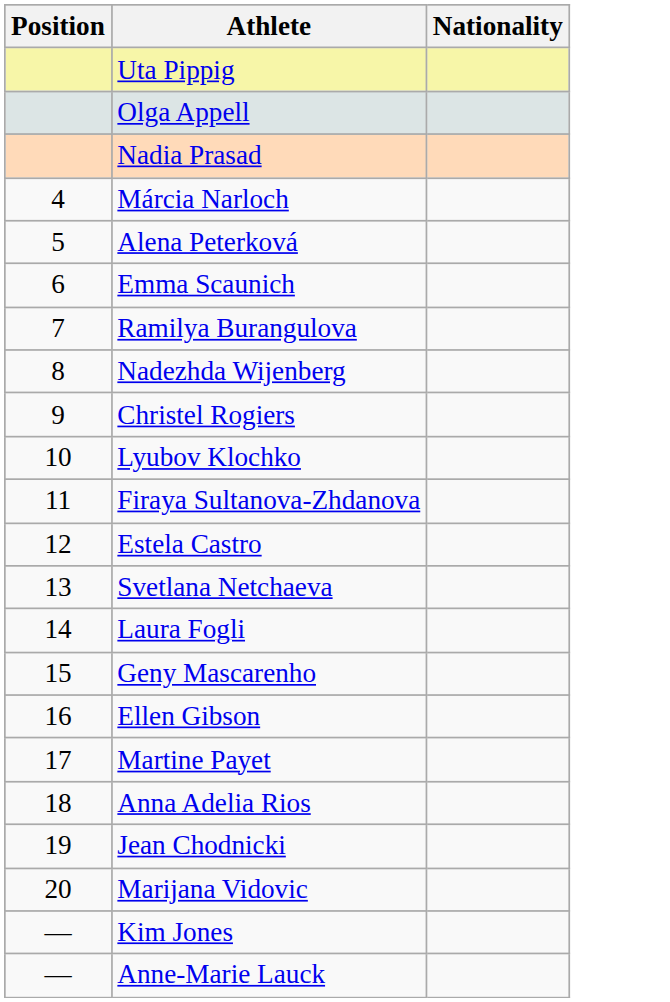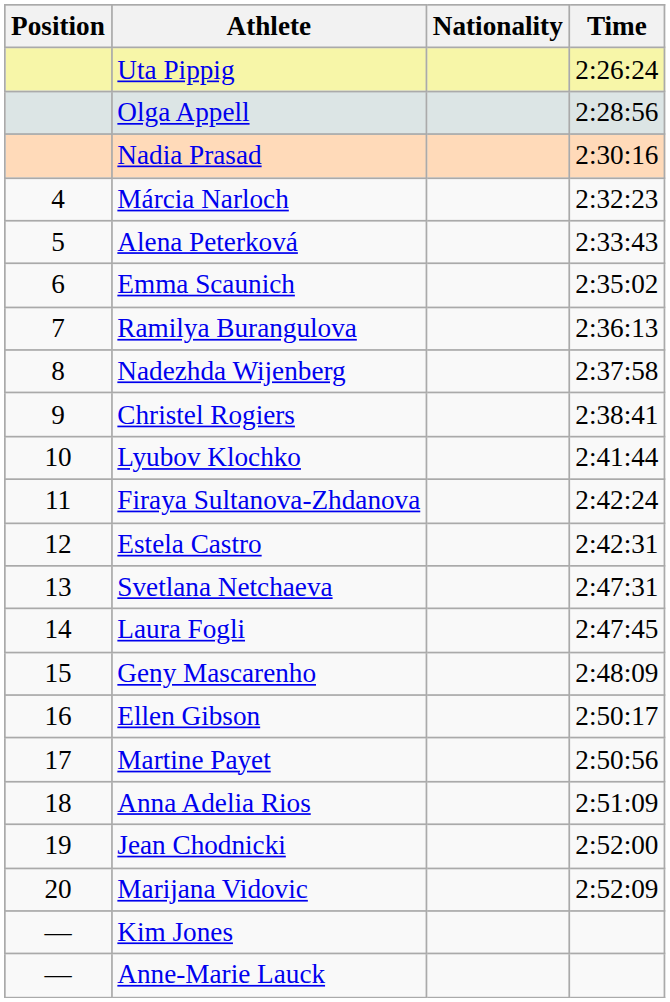+ column: Time | 2:26:24 | 2:28:56 | 2:30:16 | 2:32:23 | 2:33:43 | 2:35:02 | 2:36:13 | 2:37:58 | 2:38:41 | 2:41:44 | 2:42:24 | 2:42:31 | 2:47:31 | 2:47:45 | 2:48:09 | 2:50:17 | 2:50:56 | 2:51:09 | 2:52:00 | 2:52:09
